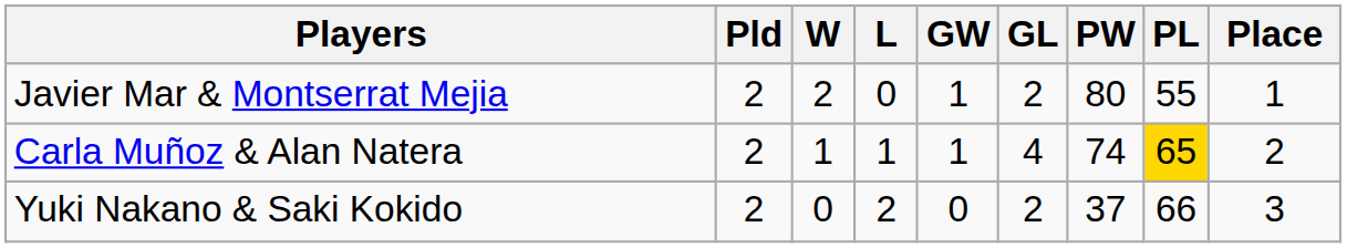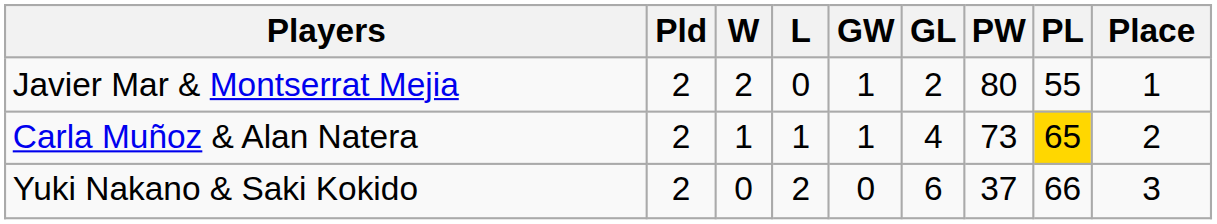Carla Muñoz & Alan Natera | PW: 74 -> 73
Yuki Nakano & Saki Kokido | GL: 2 -> 6
